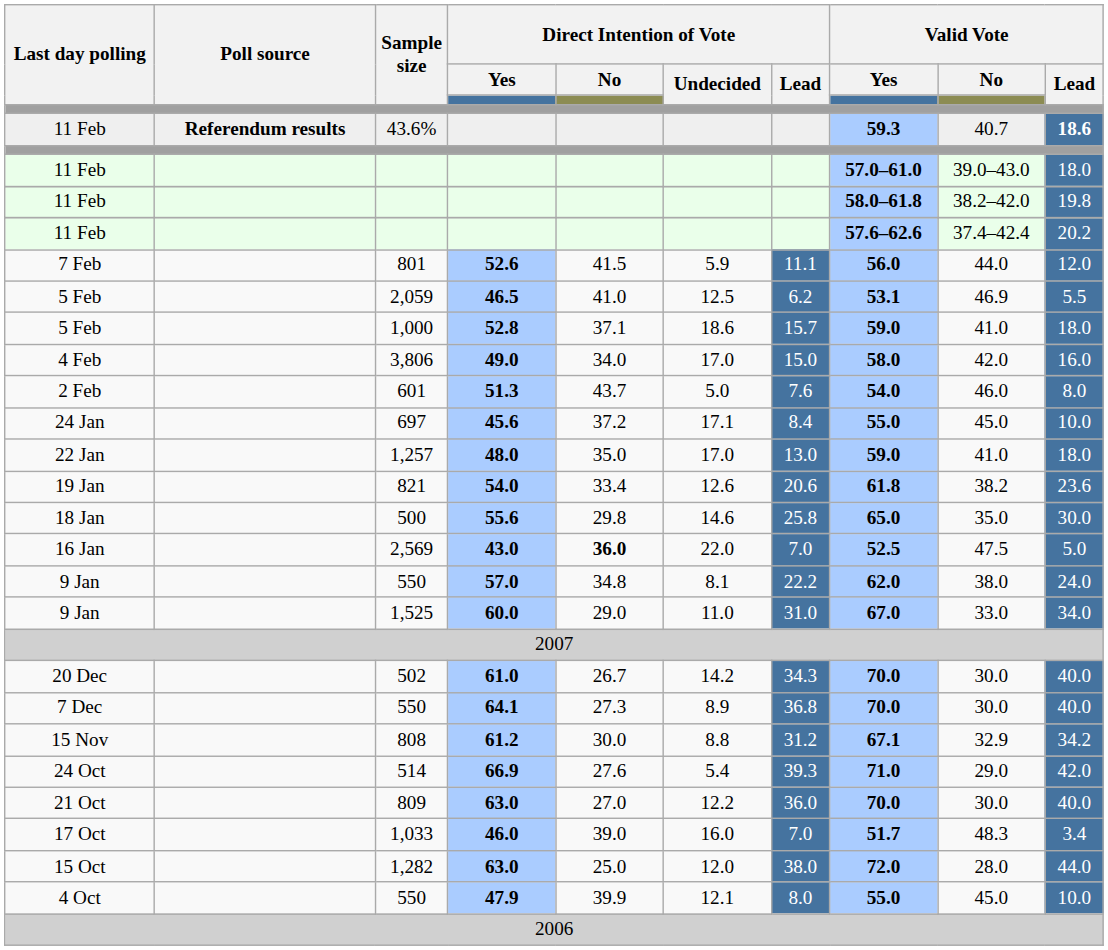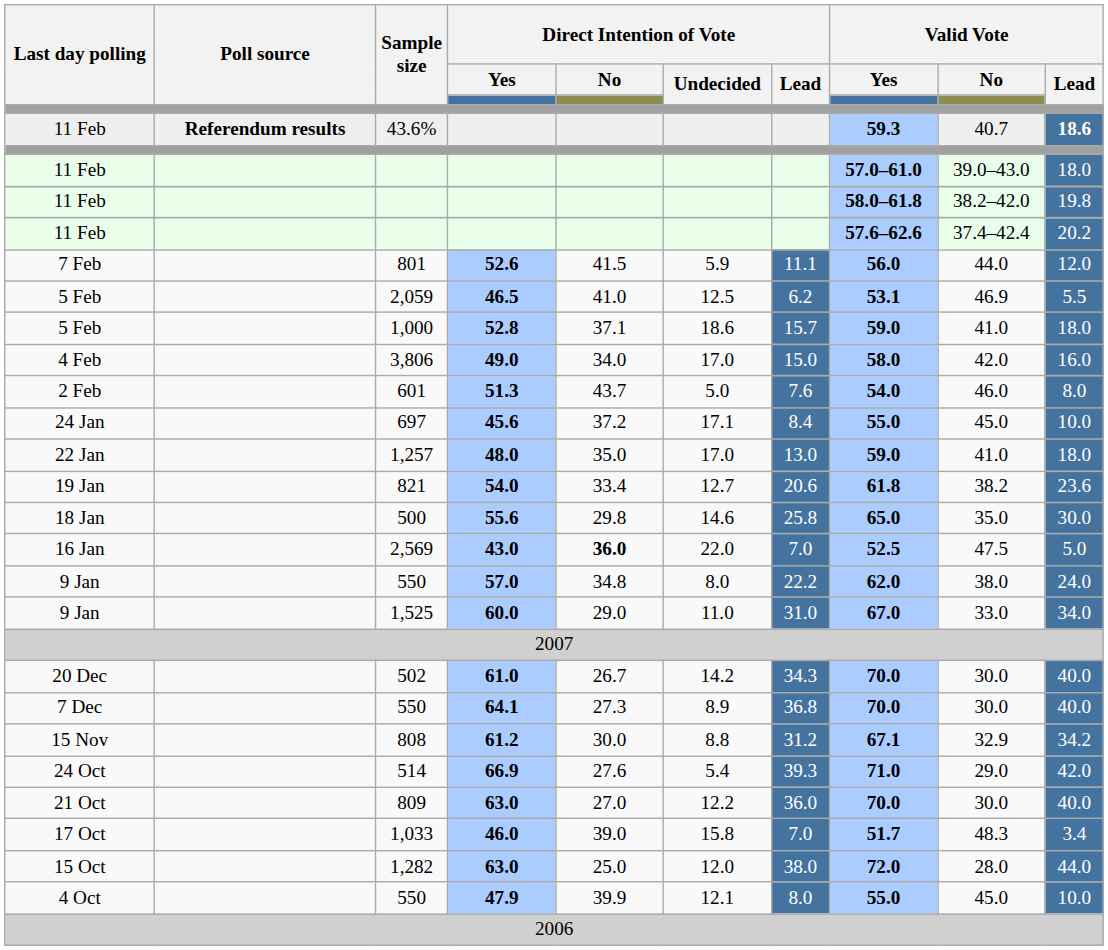19 Jan | Direct Intention of Vote / Undecided: 12.6 -> 12.7
9 Jan / 550 | Direct Intention of Vote / Undecided: 8.1 -> 8.0
17 Oct | Direct Intention of Vote / Undecided: 16.0 -> 15.8
